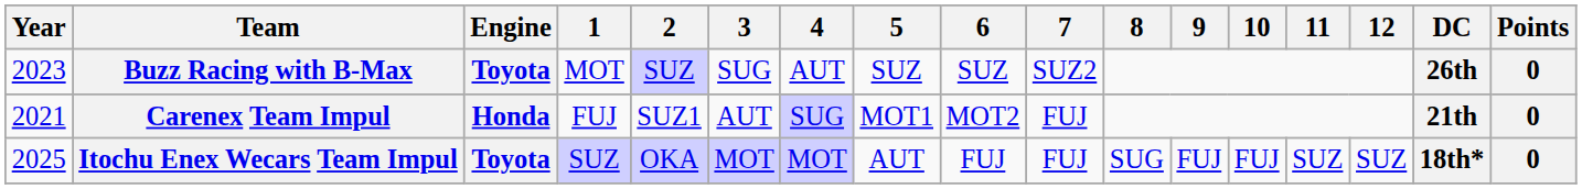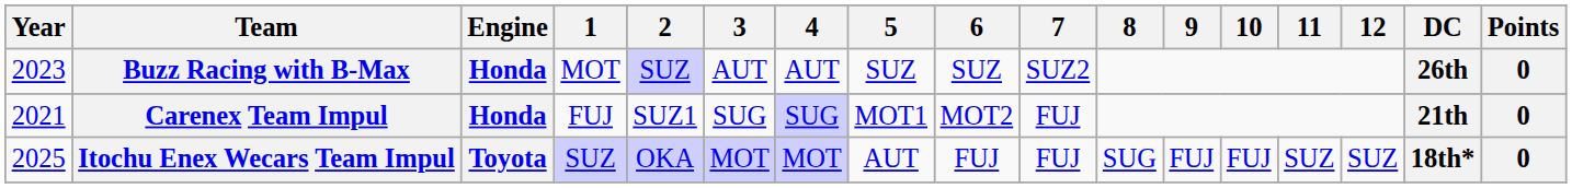Buzz Racing with B-Max | Engine: Toyota -> Honda
Buzz Racing with B-Max | 3: SUG -> AUT
Carenex Team Impul | 3: AUT -> SUG
